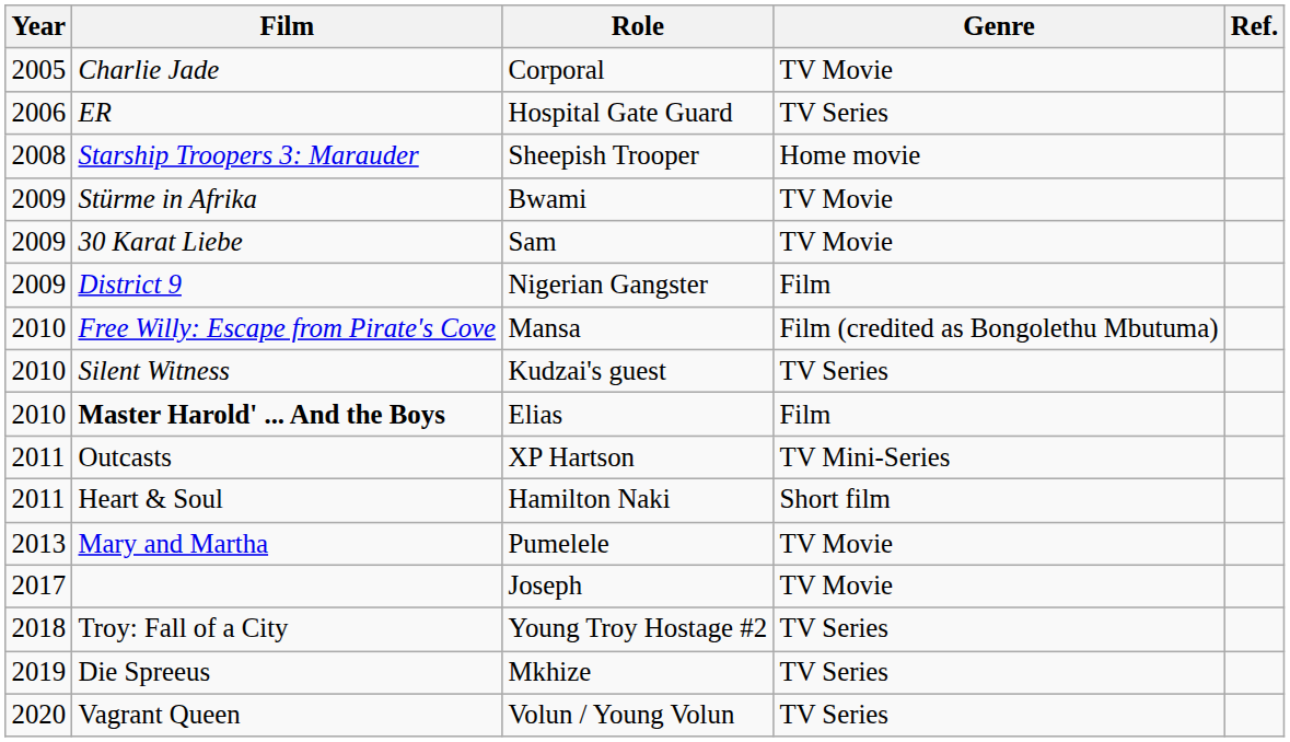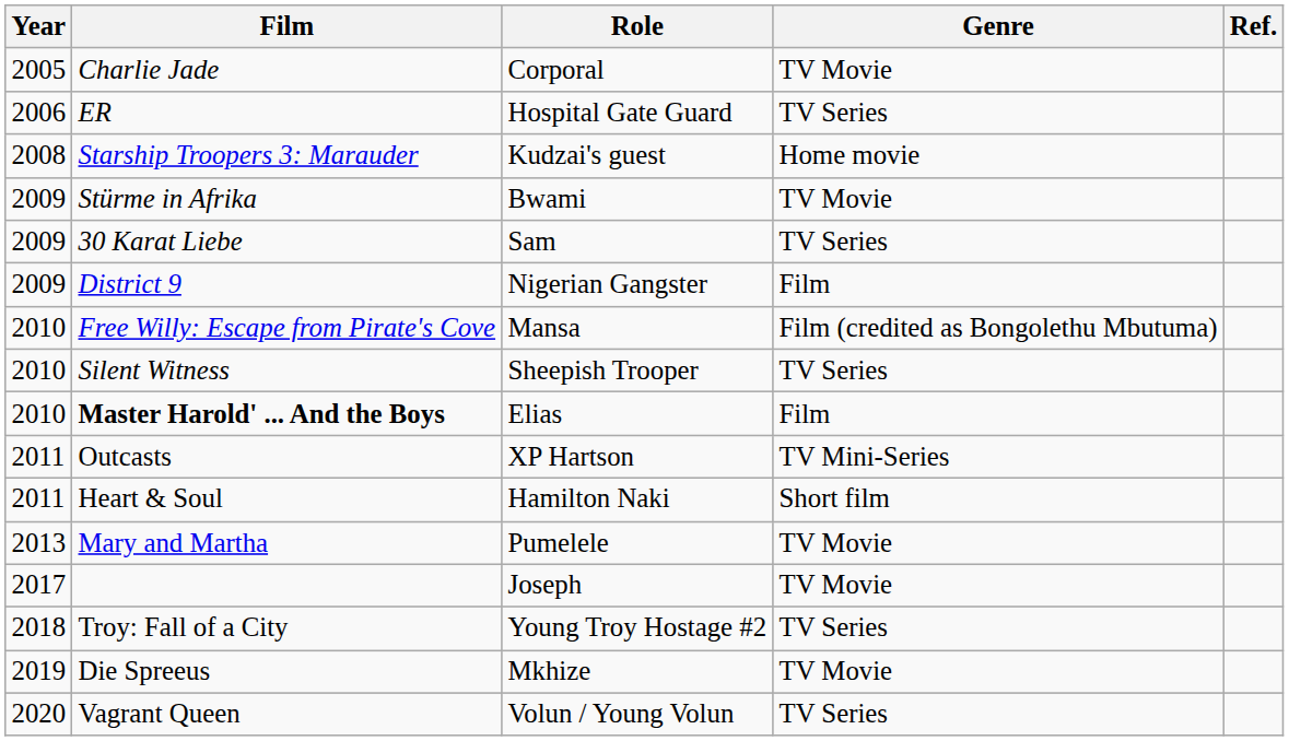Starship Troopers 3: Marauder | Role: Sheepish Trooper -> Kudzai's guest
30 Karat Liebe | Genre: TV Movie -> TV Series
Silent Witness | Role: Kudzai's guest -> Sheepish Trooper
Die Spreeus | Genre: TV Series -> TV Movie
